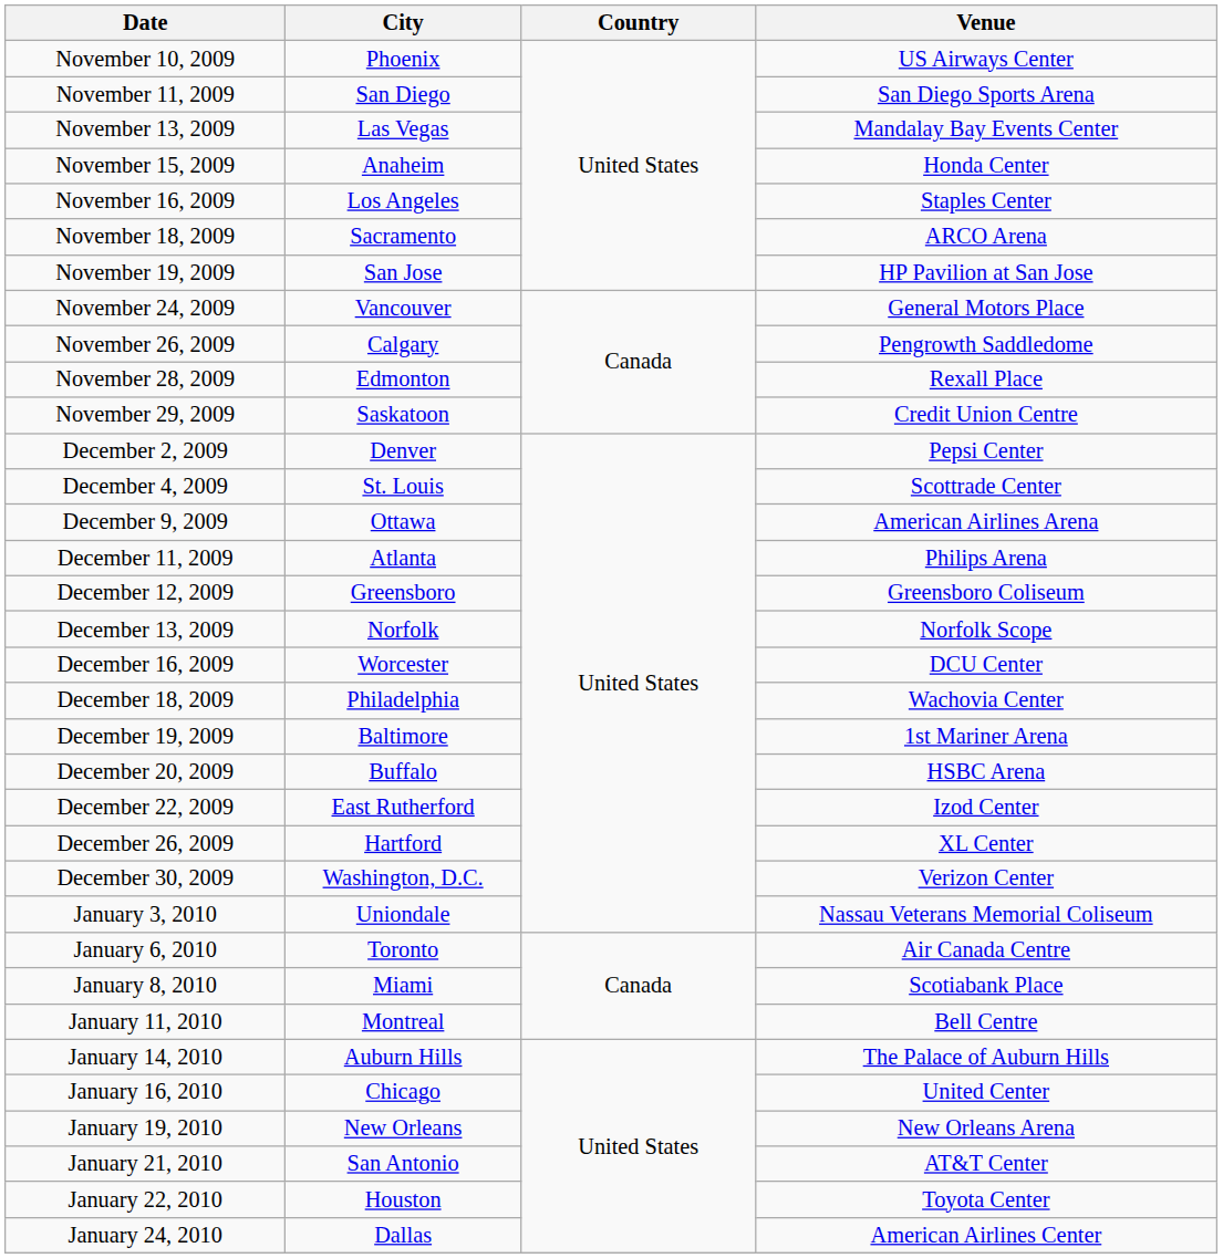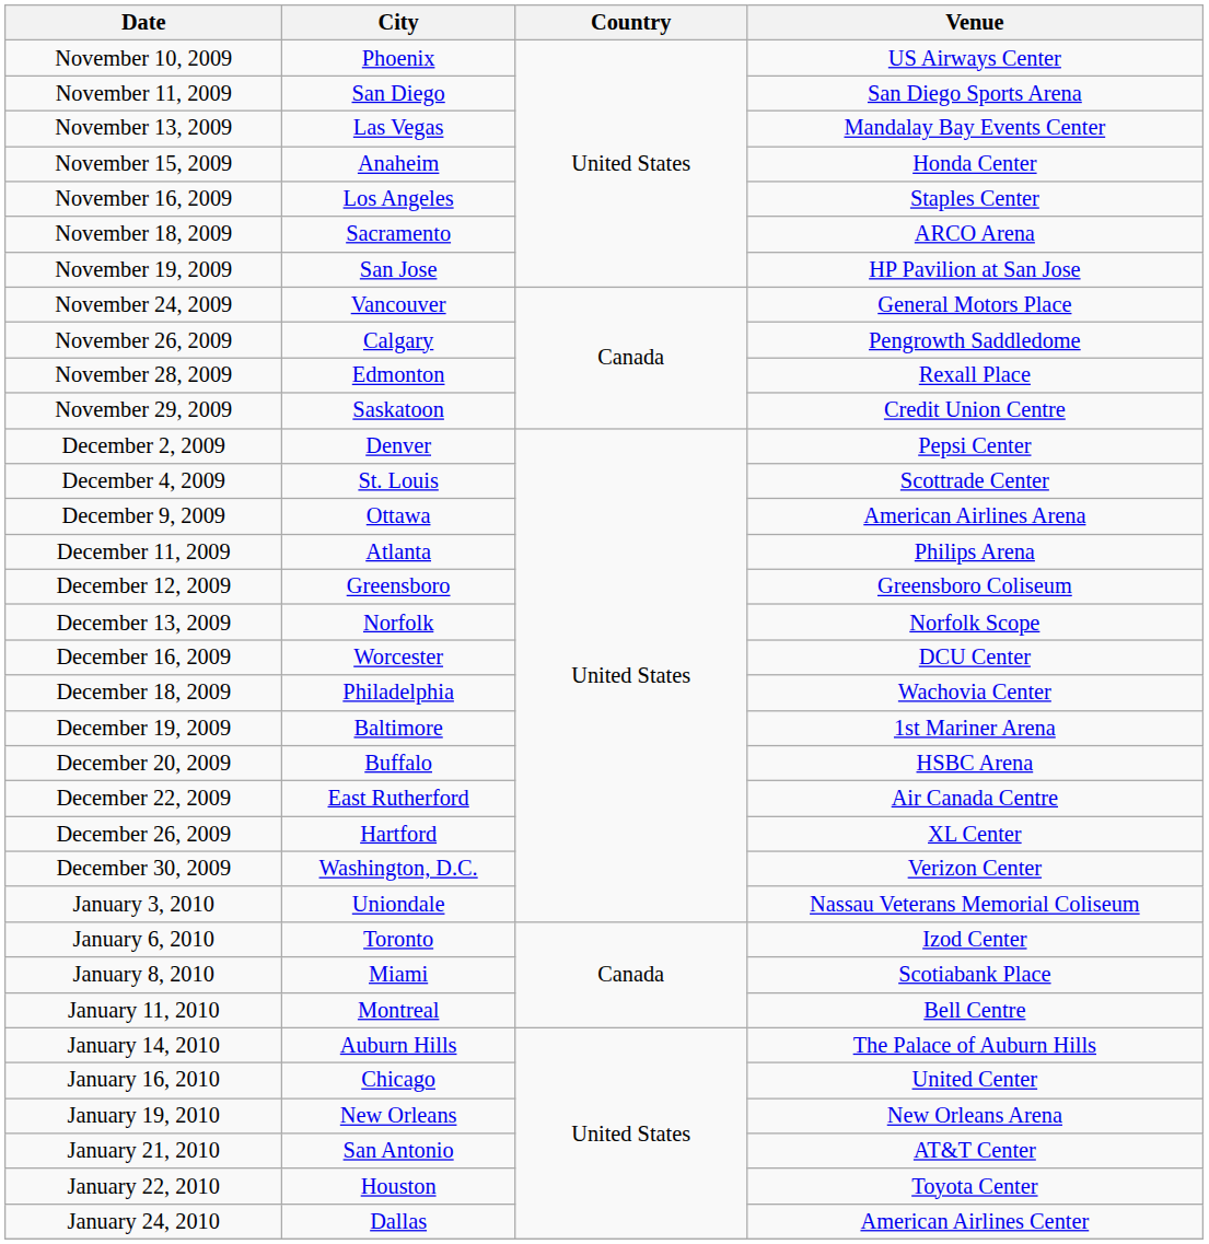December 22, 2009 | Venue: Izod Center -> Air Canada Centre
January 6, 2010 | Venue: Air Canada Centre -> Izod Center
